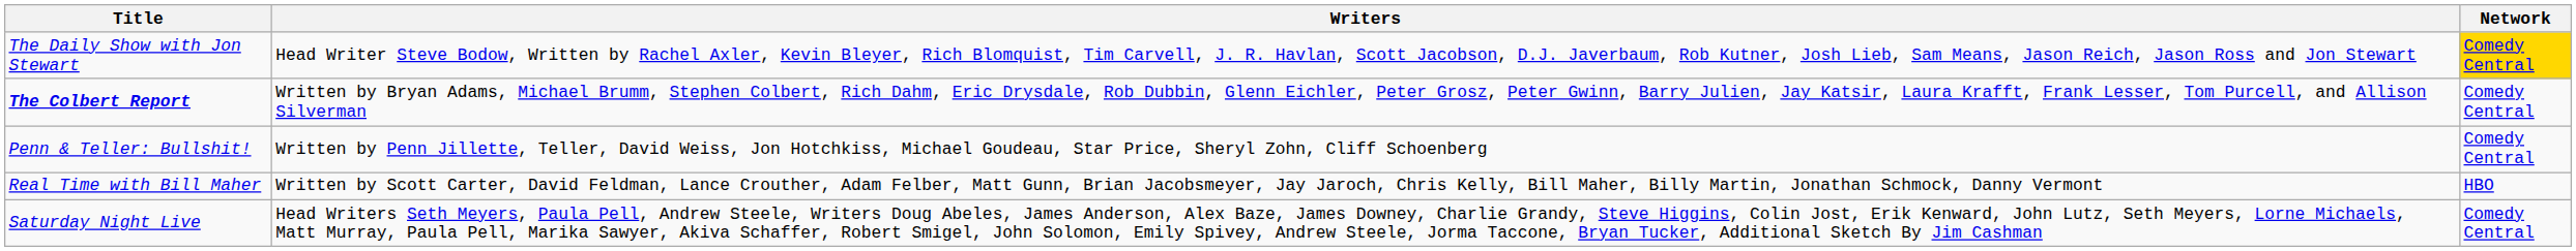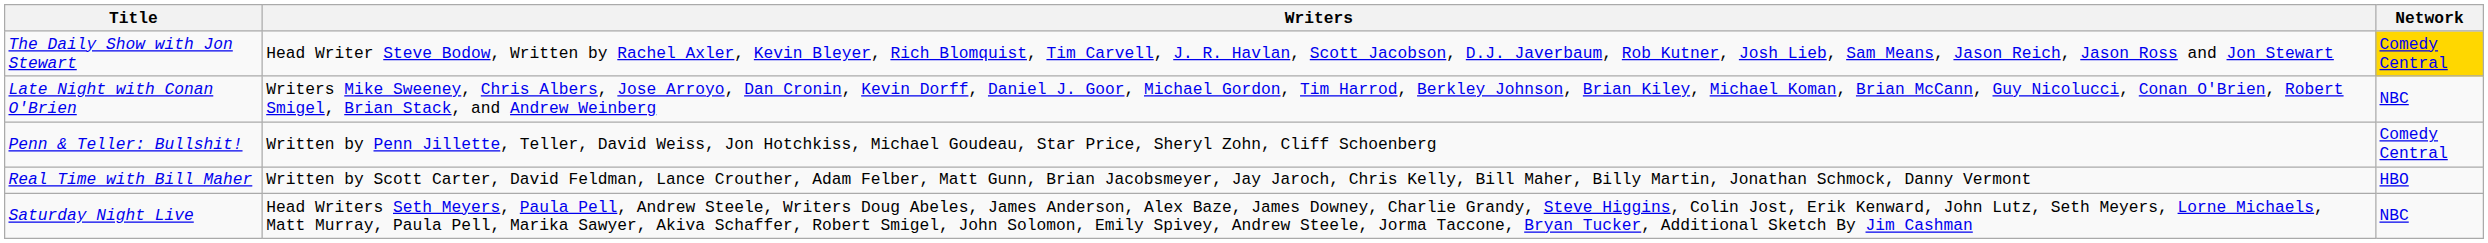- row: The Colbert Report | Written by Bryan Adams, Michael Brumm, Stephen Colbert, Rich Dahm, Eric Drysdale, Rob Dubbin, Glenn Eichler, Peter Grosz, Peter Gwinn, Barry Julien, Jay Katsir, Laura Krafft, Frank Lesser, Tom Purcell, and Allison Silverman | Comedy Central
+ row: Late Night with Conan O'Brien | Writers Mike Sweeney, Chris Albers, Jose Arroyo, Dan Cronin, Kevin Dorff, Daniel J. Goor, Michael Gordon, Tim Harrod, Berkley Johnson, Brian Kiley, Michael Koman, Brian McCann, Guy Nicolucci, Conan O'Brien, Robert Smigel, Brian Stack, and Andrew Weinberg | NBC
Saturday Night Live | Network: Comedy Central -> NBC
